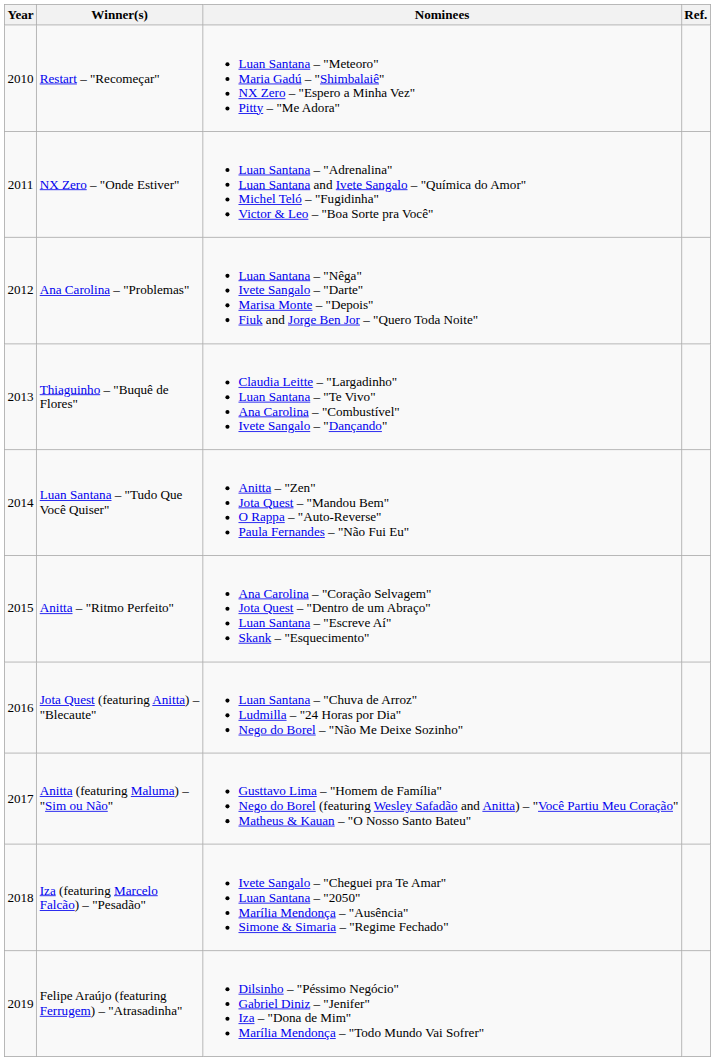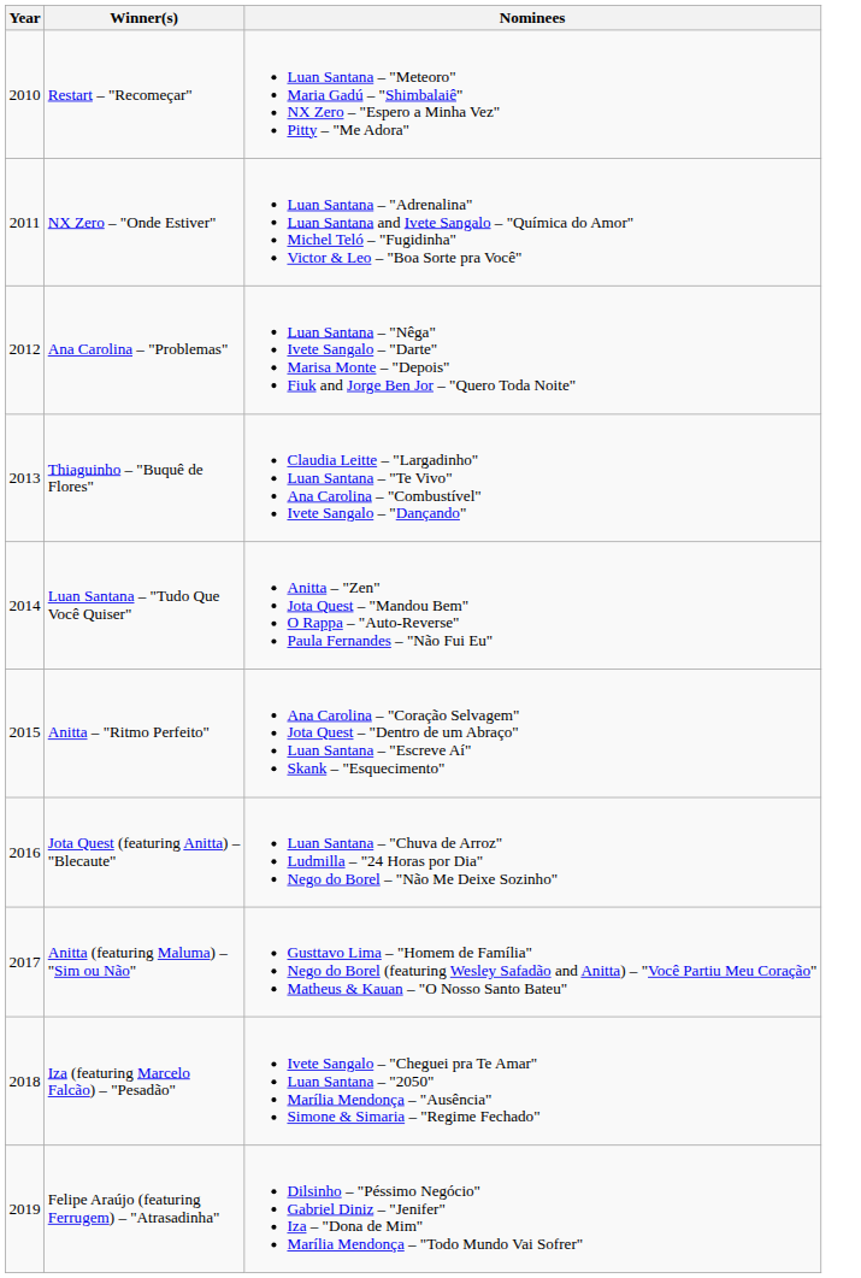- column: Ref.
